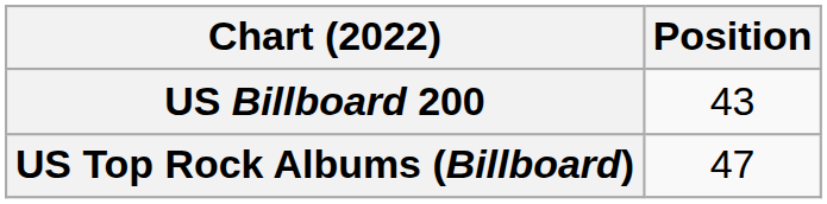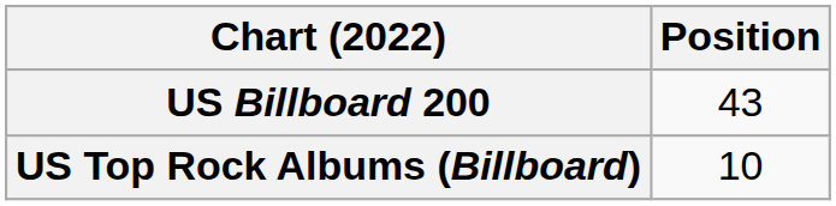US Top Rock Albums (Billboard) | Position: 47 -> 10
